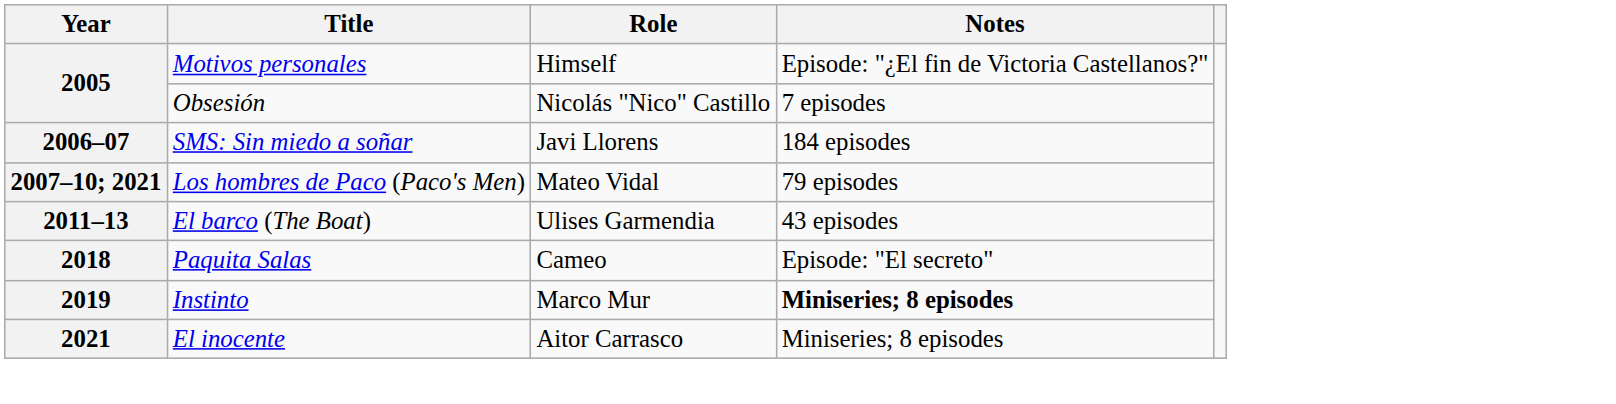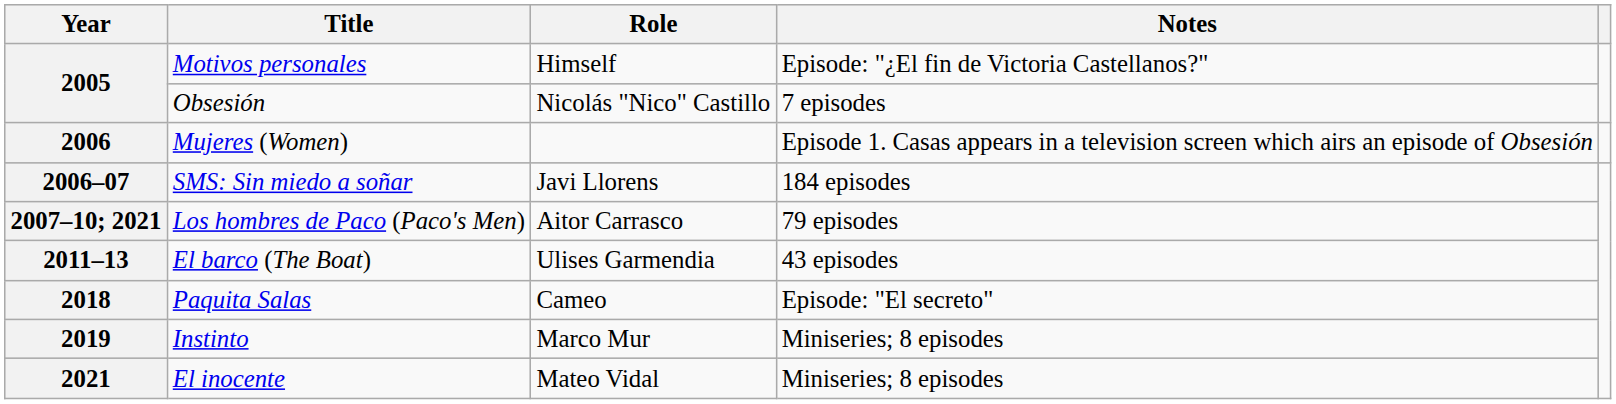+ row: 2006 | Mujeres (Women) | Episode 1. Casas appears in a television screen which airs an episode of Obsesión
Los hombres de Paco (Paco's Men) | Role: Mateo Vidal -> Aitor Carrasco
Instinto | Notes: bold -> normal
El inocente | Role: Aitor Carrasco -> Mateo Vidal
